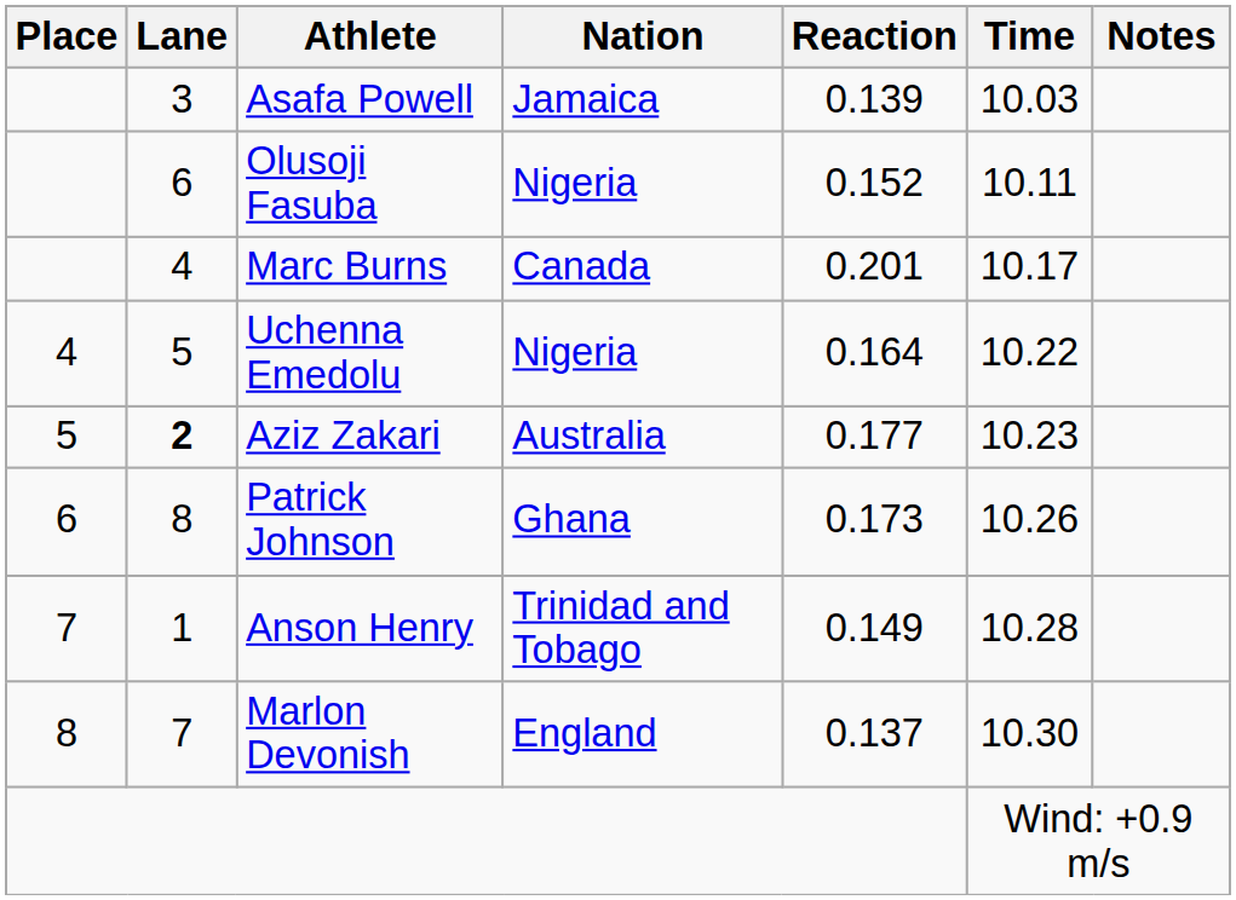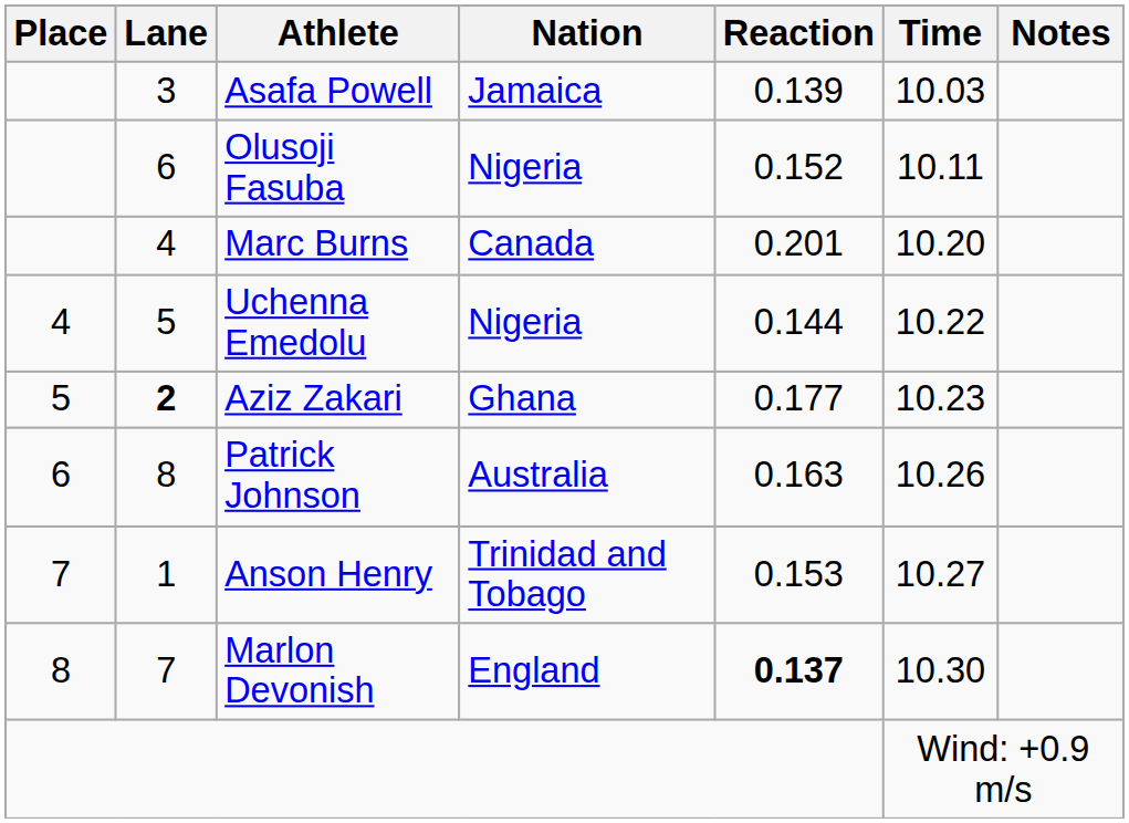Marc Burns | Time: 10.17 -> 10.20
Uchenna Emedolu | Reaction: 0.164 -> 0.144
Aziz Zakari | Nation: Australia -> Ghana
Patrick Johnson | Nation: Ghana -> Australia
Patrick Johnson | Reaction: 0.173 -> 0.163
Anson Henry | Reaction: 0.149 -> 0.153
Anson Henry | Time: 10.28 -> 10.27
Marlon Devonish | Reaction: normal -> bold
